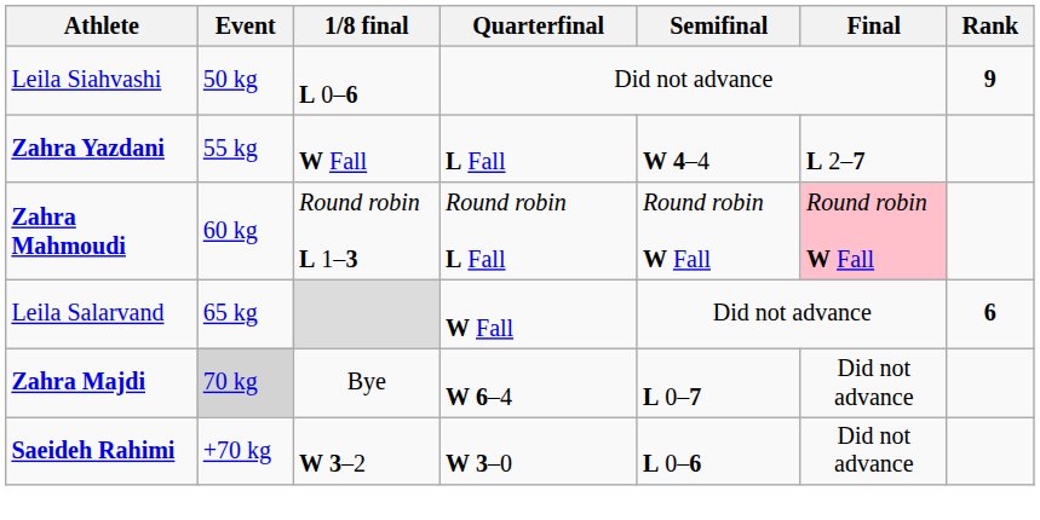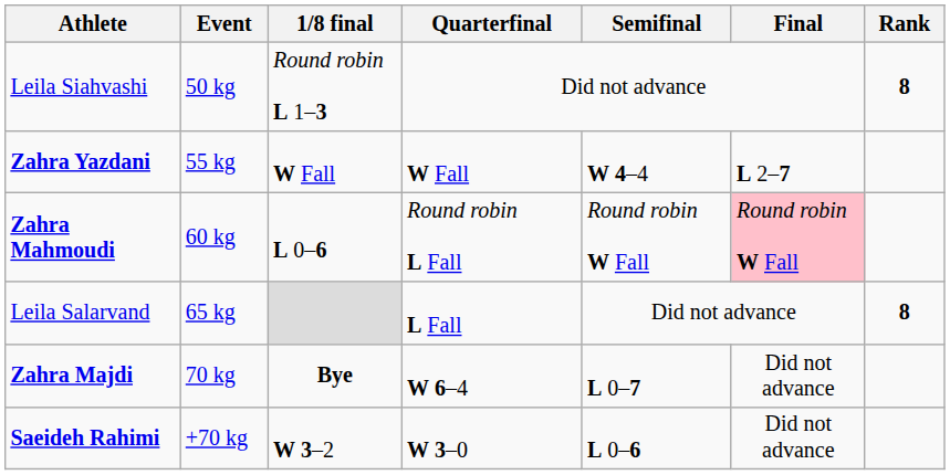Leila Siahvashi | 1/8 final: L 0–6 -> Round robin L 1–3
Leila Siahvashi | Rank: 9 -> 8
Zahra Yazdani | Quarterfinal: L Fall -> W Fall
Zahra Mahmoudi | 1/8 final: Round robin L 1–3 -> L 0–6
Leila Salarvand | Quarterfinal: W Fall -> L Fall
Leila Salarvand | Rank: 6 -> 8
Zahra Majdi | Event: lightgrey background -> no background
Zahra Majdi | 1/8 final: normal -> bold
